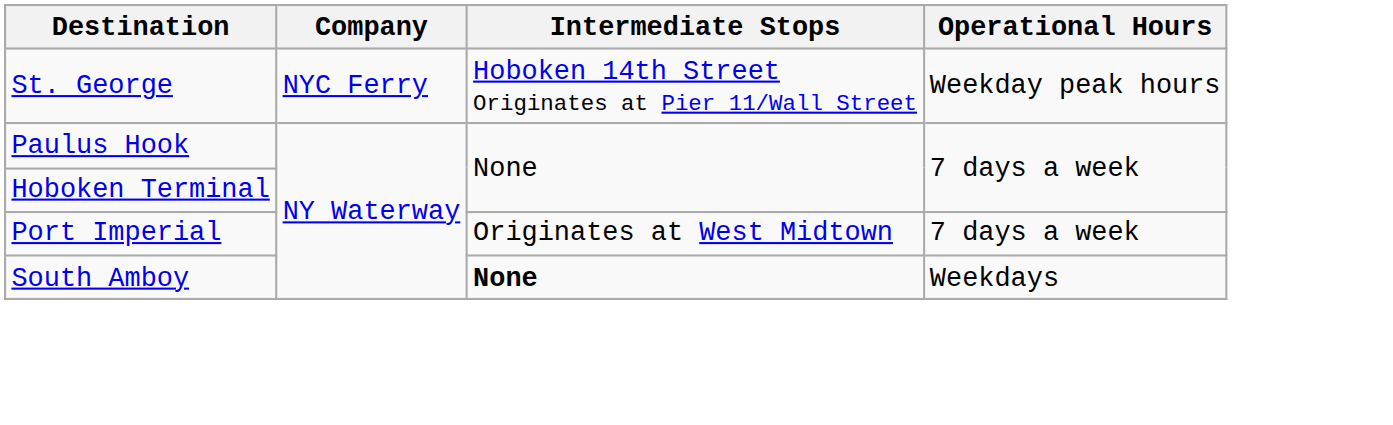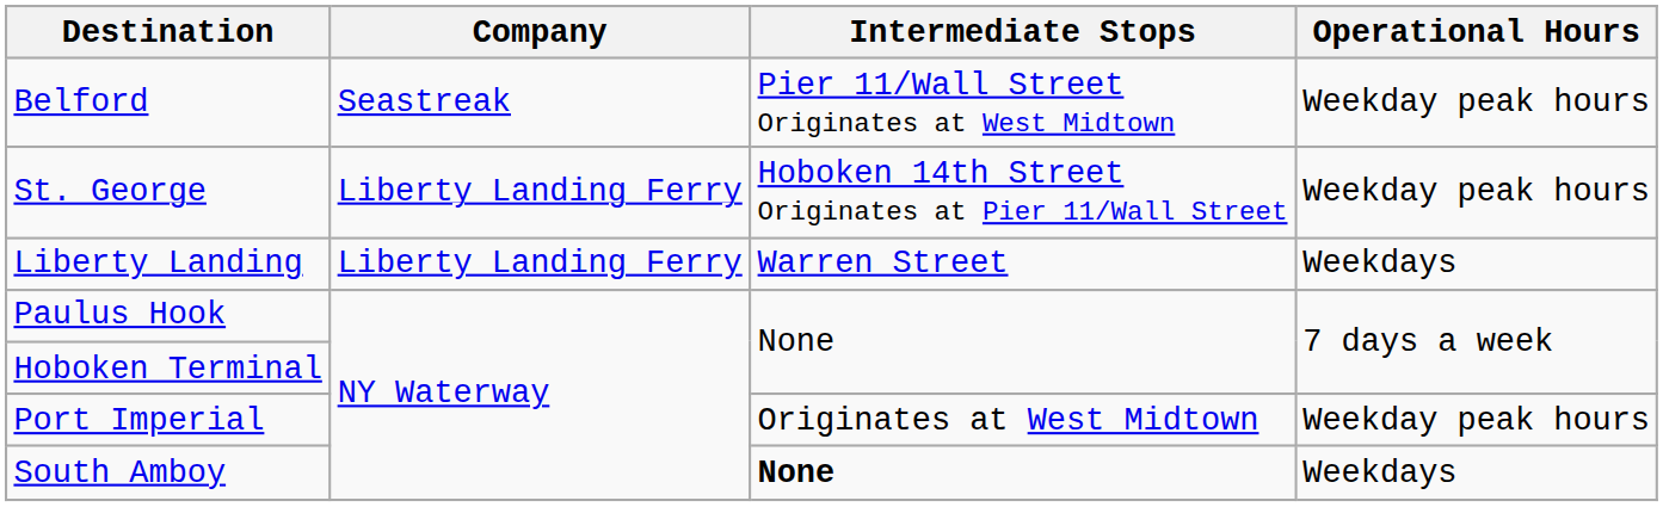+ row: Belford | Seastreak | Pier 11/Wall Street Originates at West Midtown | Weekday peak hours
St. George | Company: NYC Ferry -> Liberty Landing Ferry
+ row: Liberty Landing | Liberty Landing Ferry | Warren Street | Weekdays
Port Imperial | Operational Hours: 7 days a week -> Weekday peak hours
